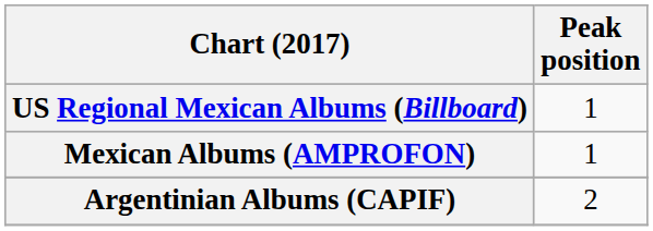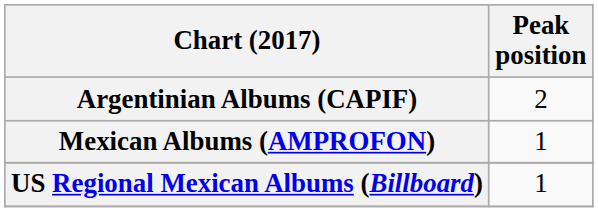rows swapped: Argentinian Albums (CAPIF) <-> US Regional Mexican Albums (Billboard)
